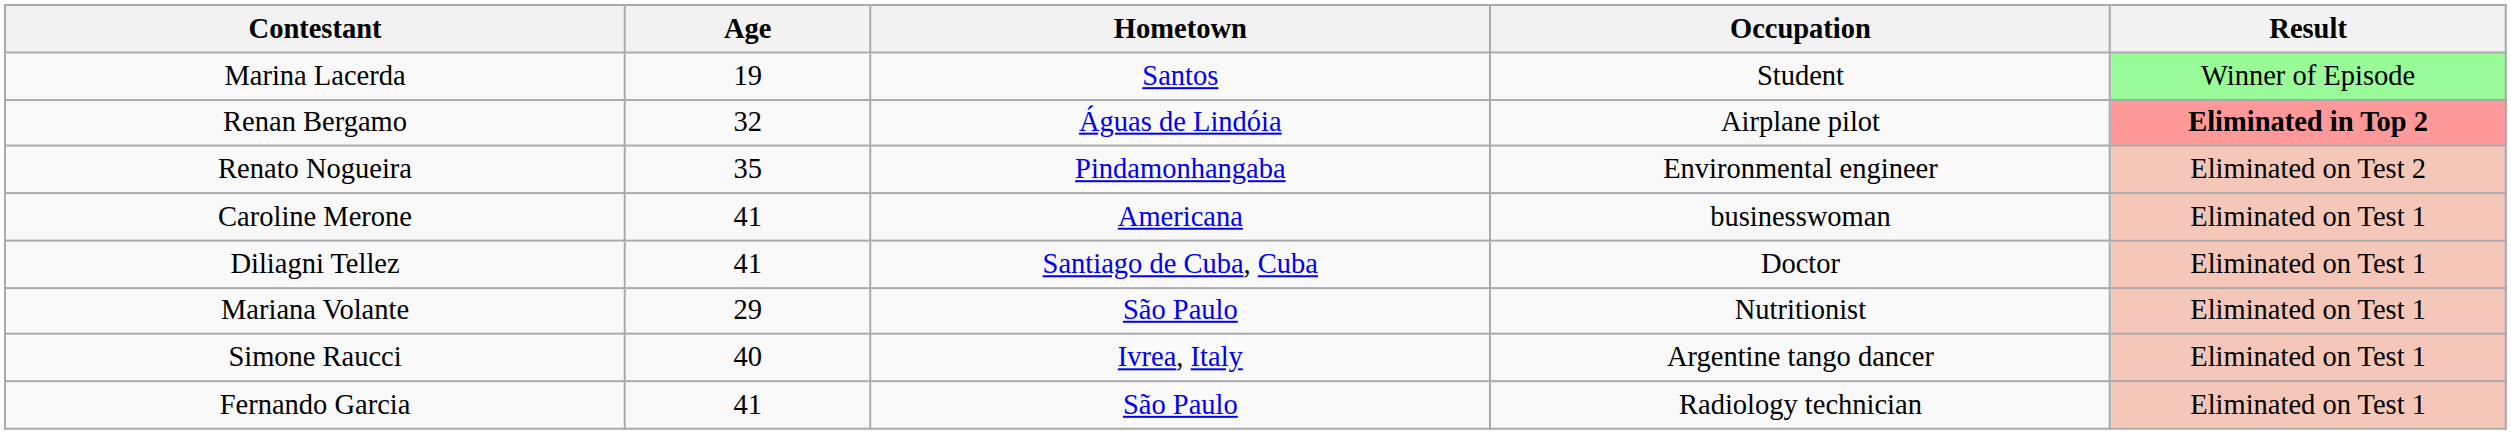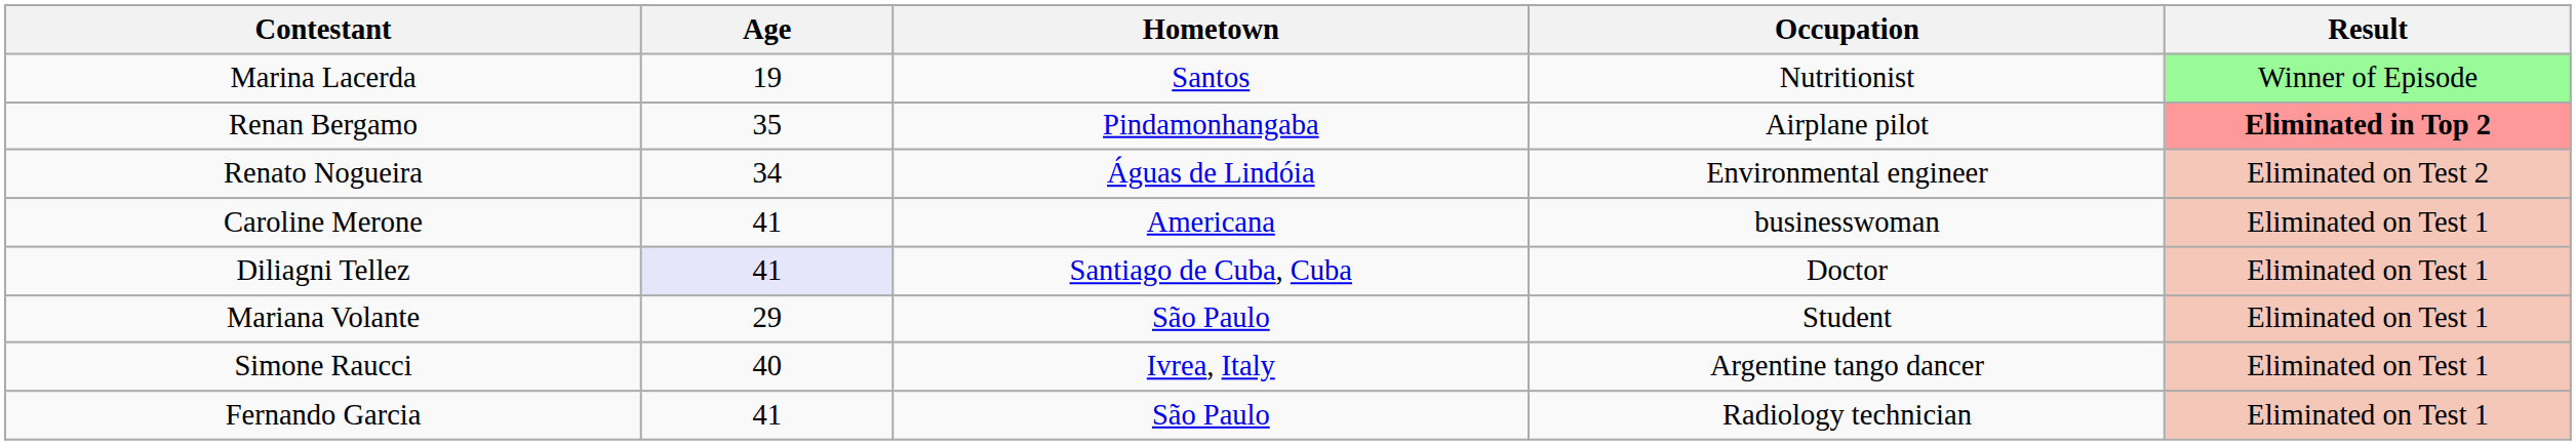Marina Lacerda | Occupation: Student -> Nutritionist
Renan Bergamo | Age: 32 -> 35
Renan Bergamo | Hometown: Águas de Lindóia -> Pindamonhangaba
Renato Nogueira | Age: 35 -> 34
Renato Nogueira | Hometown: Pindamonhangaba -> Águas de Lindóia
Diliagni Tellez | Age: no background -> lavender background
Mariana Volante | Occupation: Nutritionist -> Student
